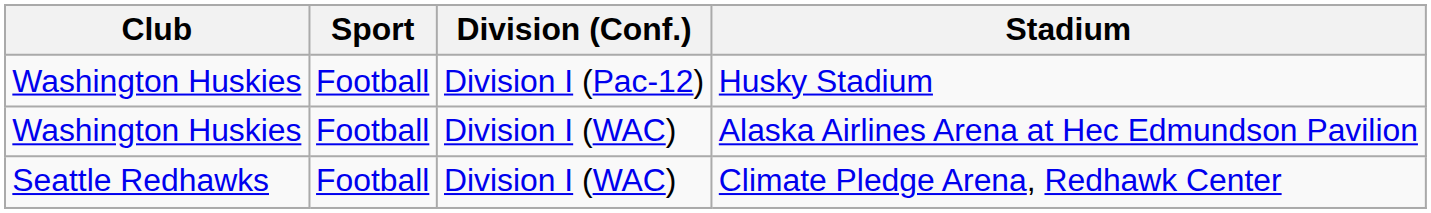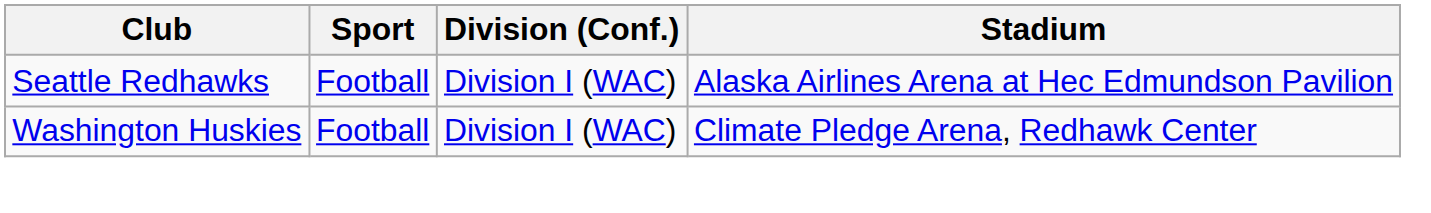- row: Washington Huskies | Football | Division I (Pac-12) | Husky Stadium
Alaska Airlines Arena at Hec Edmundson Pavilion | Club: Washington Huskies -> Seattle Redhawks
Climate Pledge Arena, Redhawk Center | Club: Seattle Redhawks -> Washington Huskies
